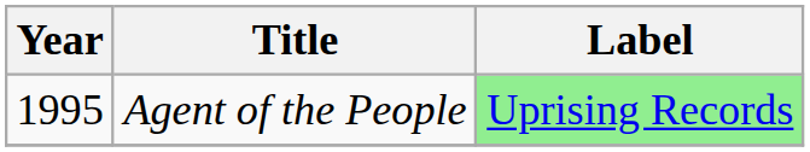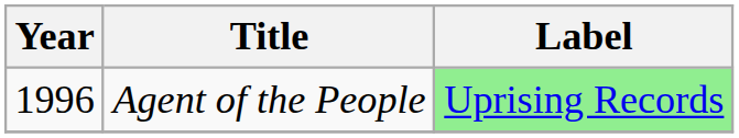Agent of the People | Year: 1995 -> 1996
